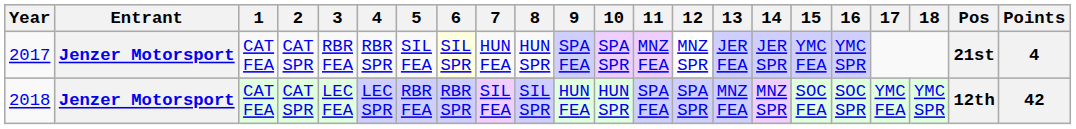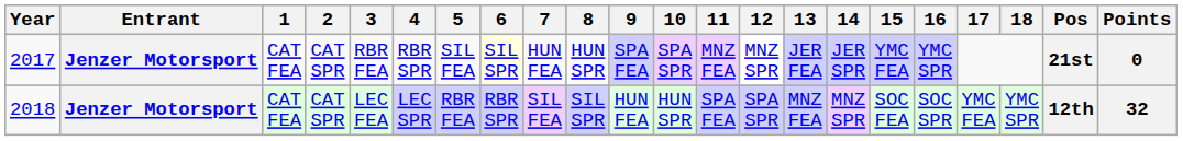2017 | Points: 4 -> 0
2018 | Points: 42 -> 32
